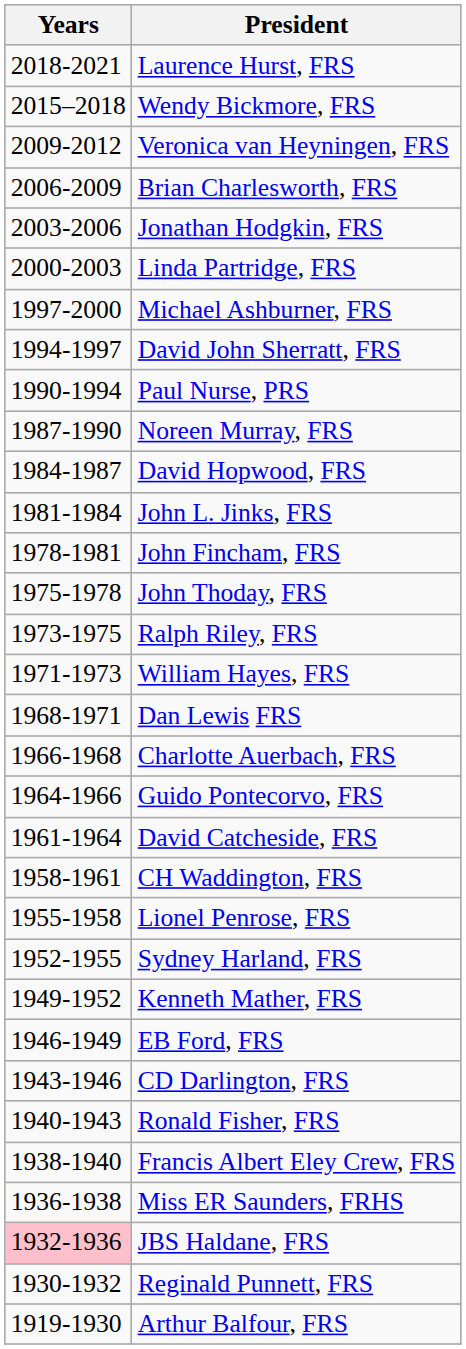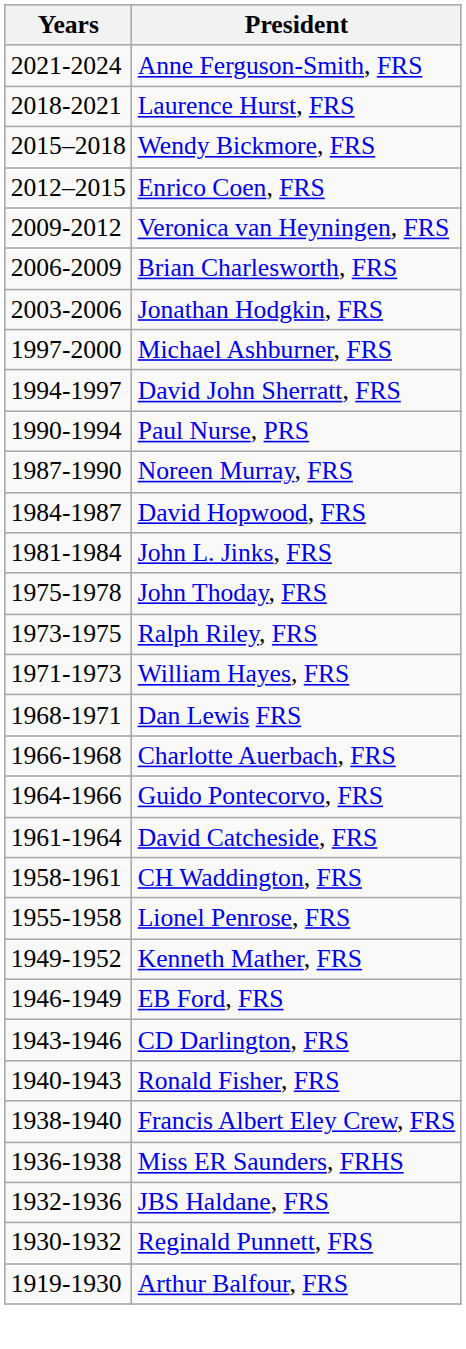+ row: 2021-2024 | Anne Ferguson-Smith, FRS
+ row: 2012–2015 | Enrico Coen, FRS
- row: 2000-2003 | Linda Partridge, FRS
- row: 1978-1981 | John Fincham, FRS
- row: 1952-1955 | Sydney Harland, FRS
JBS Haldane, FRS | Years: pink background -> no background
